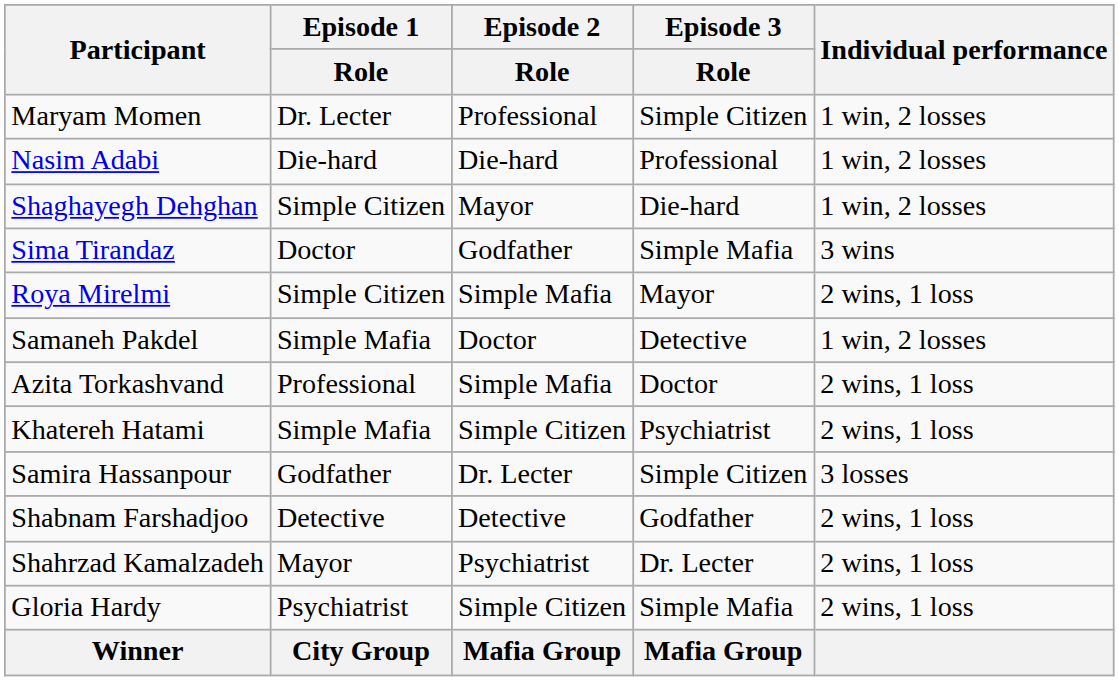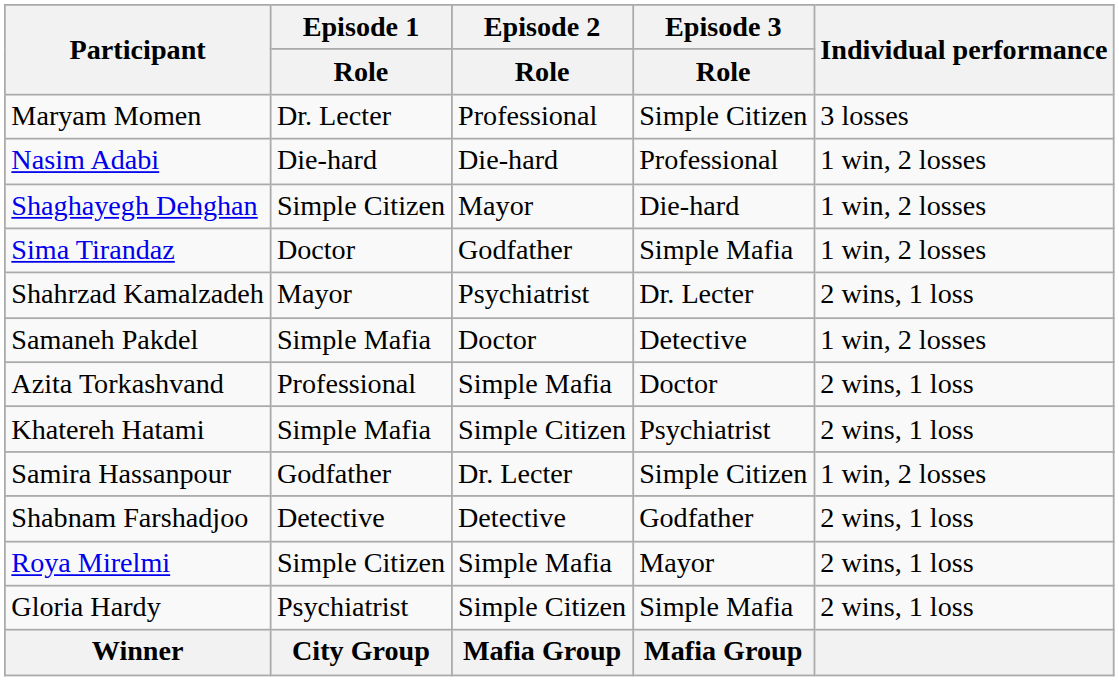Maryam Momen | Individual performance: 1 win, 2 losses -> 3 losses
Sima Tirandaz | Individual performance: 3 wins -> 1 win, 2 losses
rows swapped: Roya Mirelmi <-> Shahrzad Kamalzadeh
Samira Hassanpour | Individual performance: 3 losses -> 1 win, 2 losses
